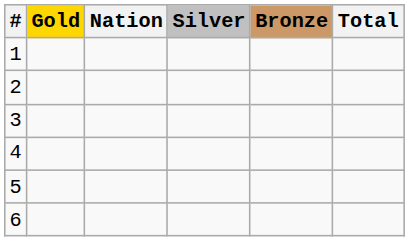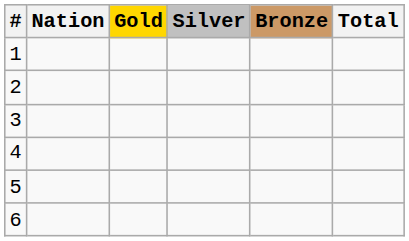columns swapped: Nation <-> Gold
